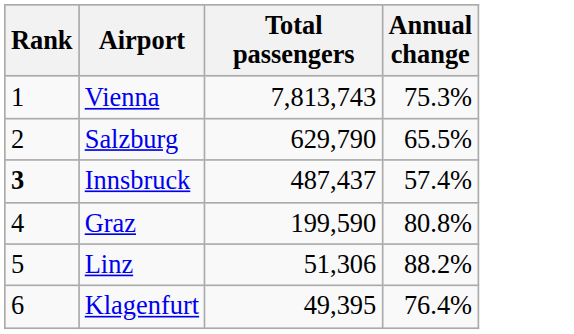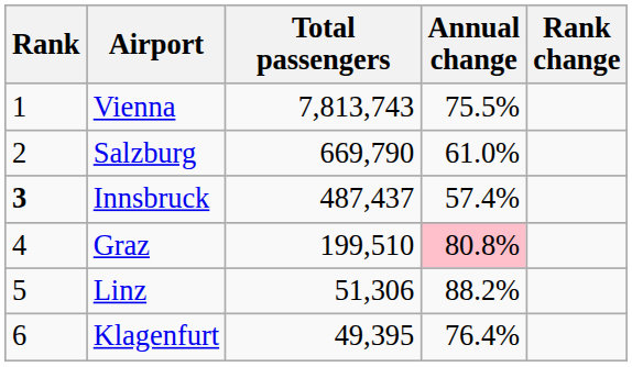+ column: Rank change
Vienna | Annual change: 75.3% -> 75.5%
Salzburg | Total passengers: 629,790 -> 669,790
Salzburg | Annual change: 65.5% -> 61.0%
Graz | Total passengers: 199,590 -> 199,510
Graz | Annual change: no background -> pink background
